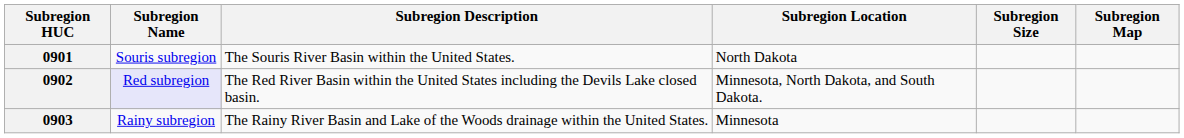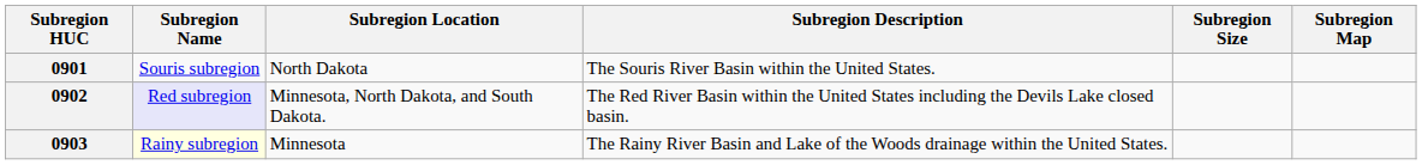columns swapped: Subregion Description <-> Subregion Location
0903 | Subregion Name: no background -> lightyellow background
